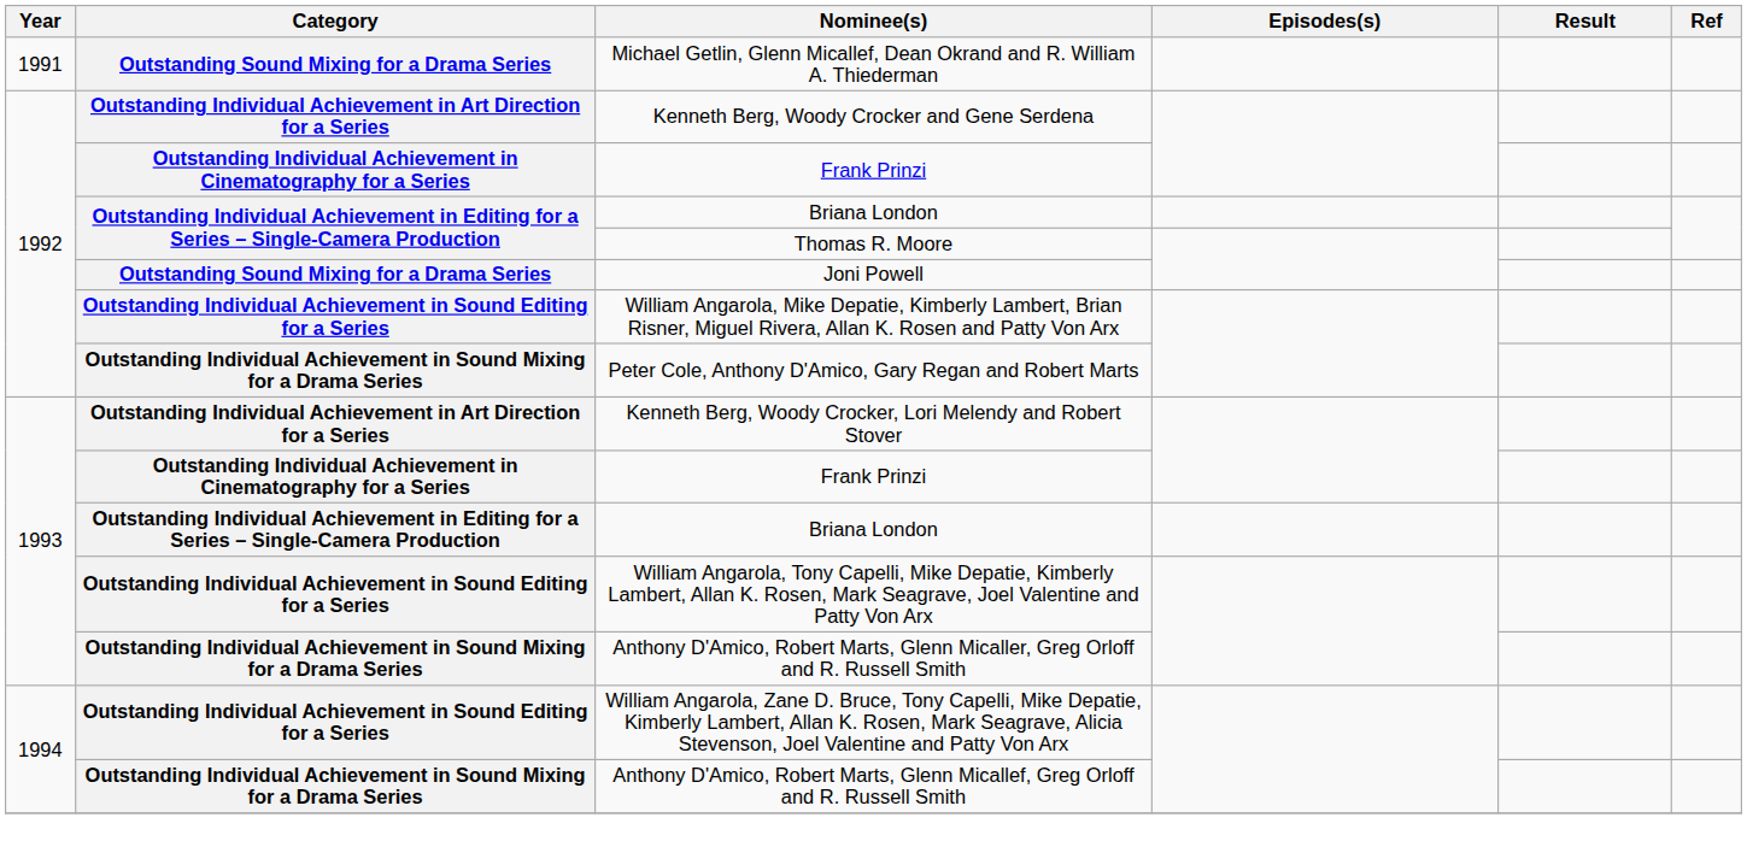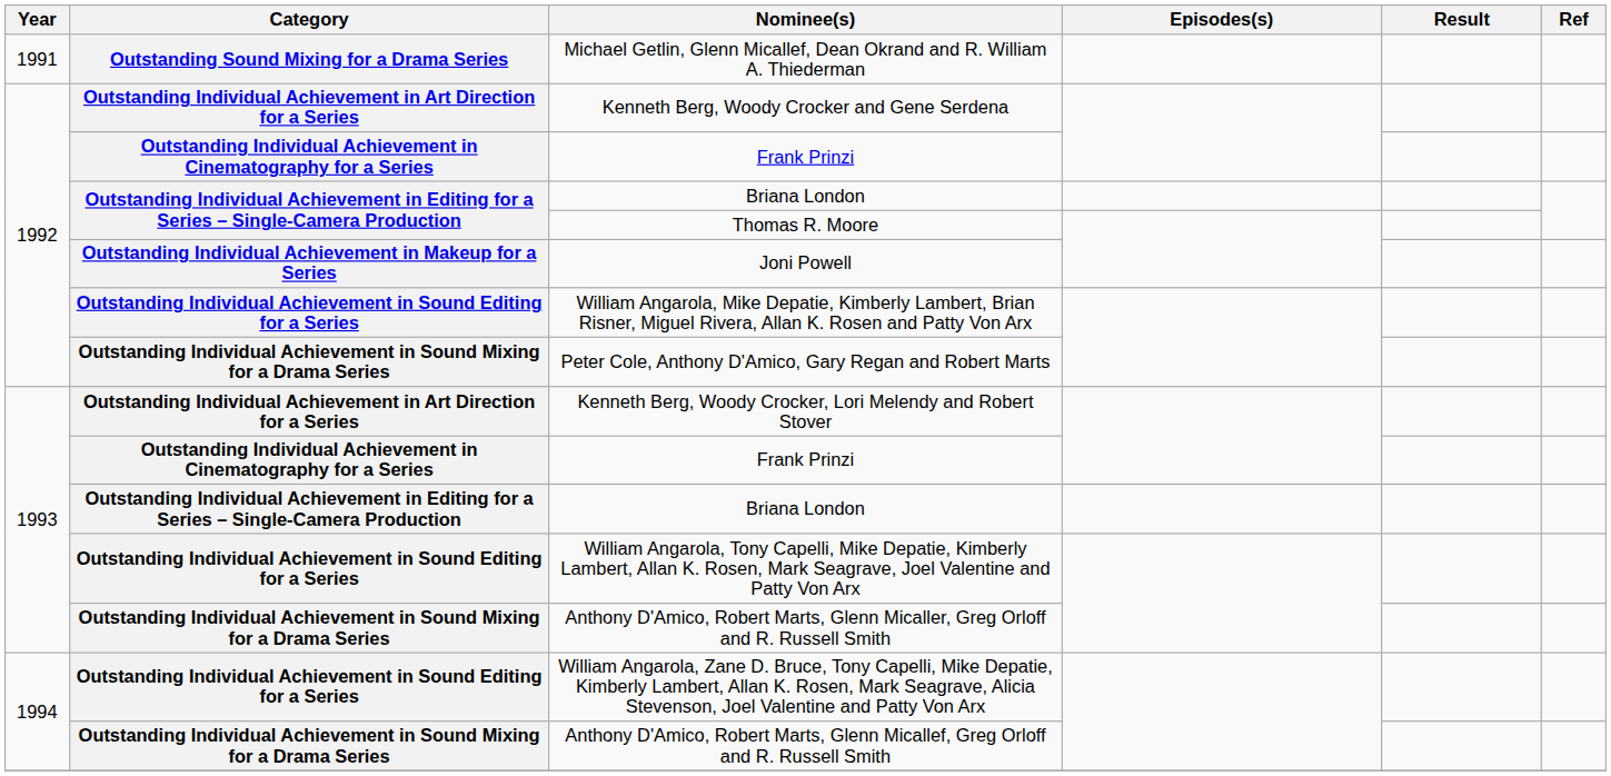Joni Powell | Category: Outstanding Sound Mixing for a Drama Series -> Outstanding Individual Achievement in Makeup for a Series
